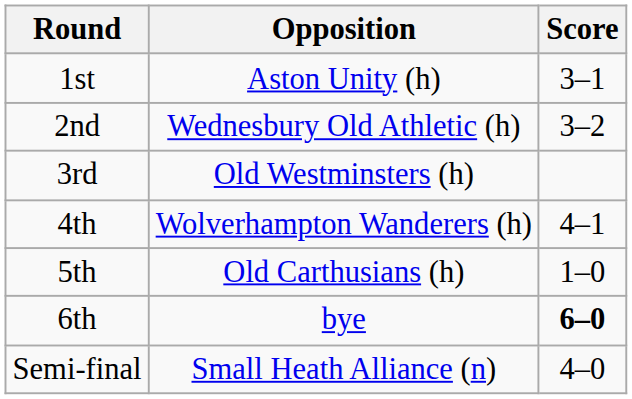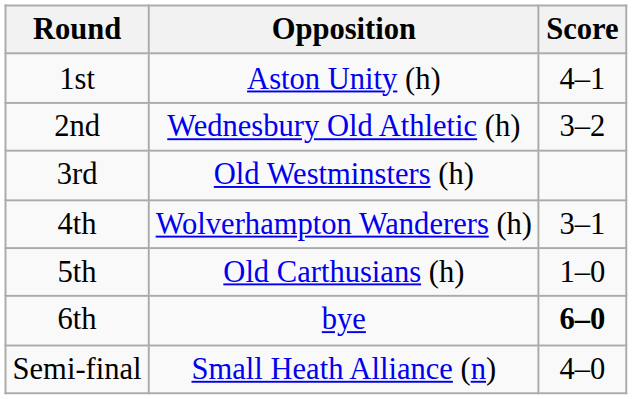1st | Score: 3–1 -> 4–1
4th | Score: 4–1 -> 3–1
